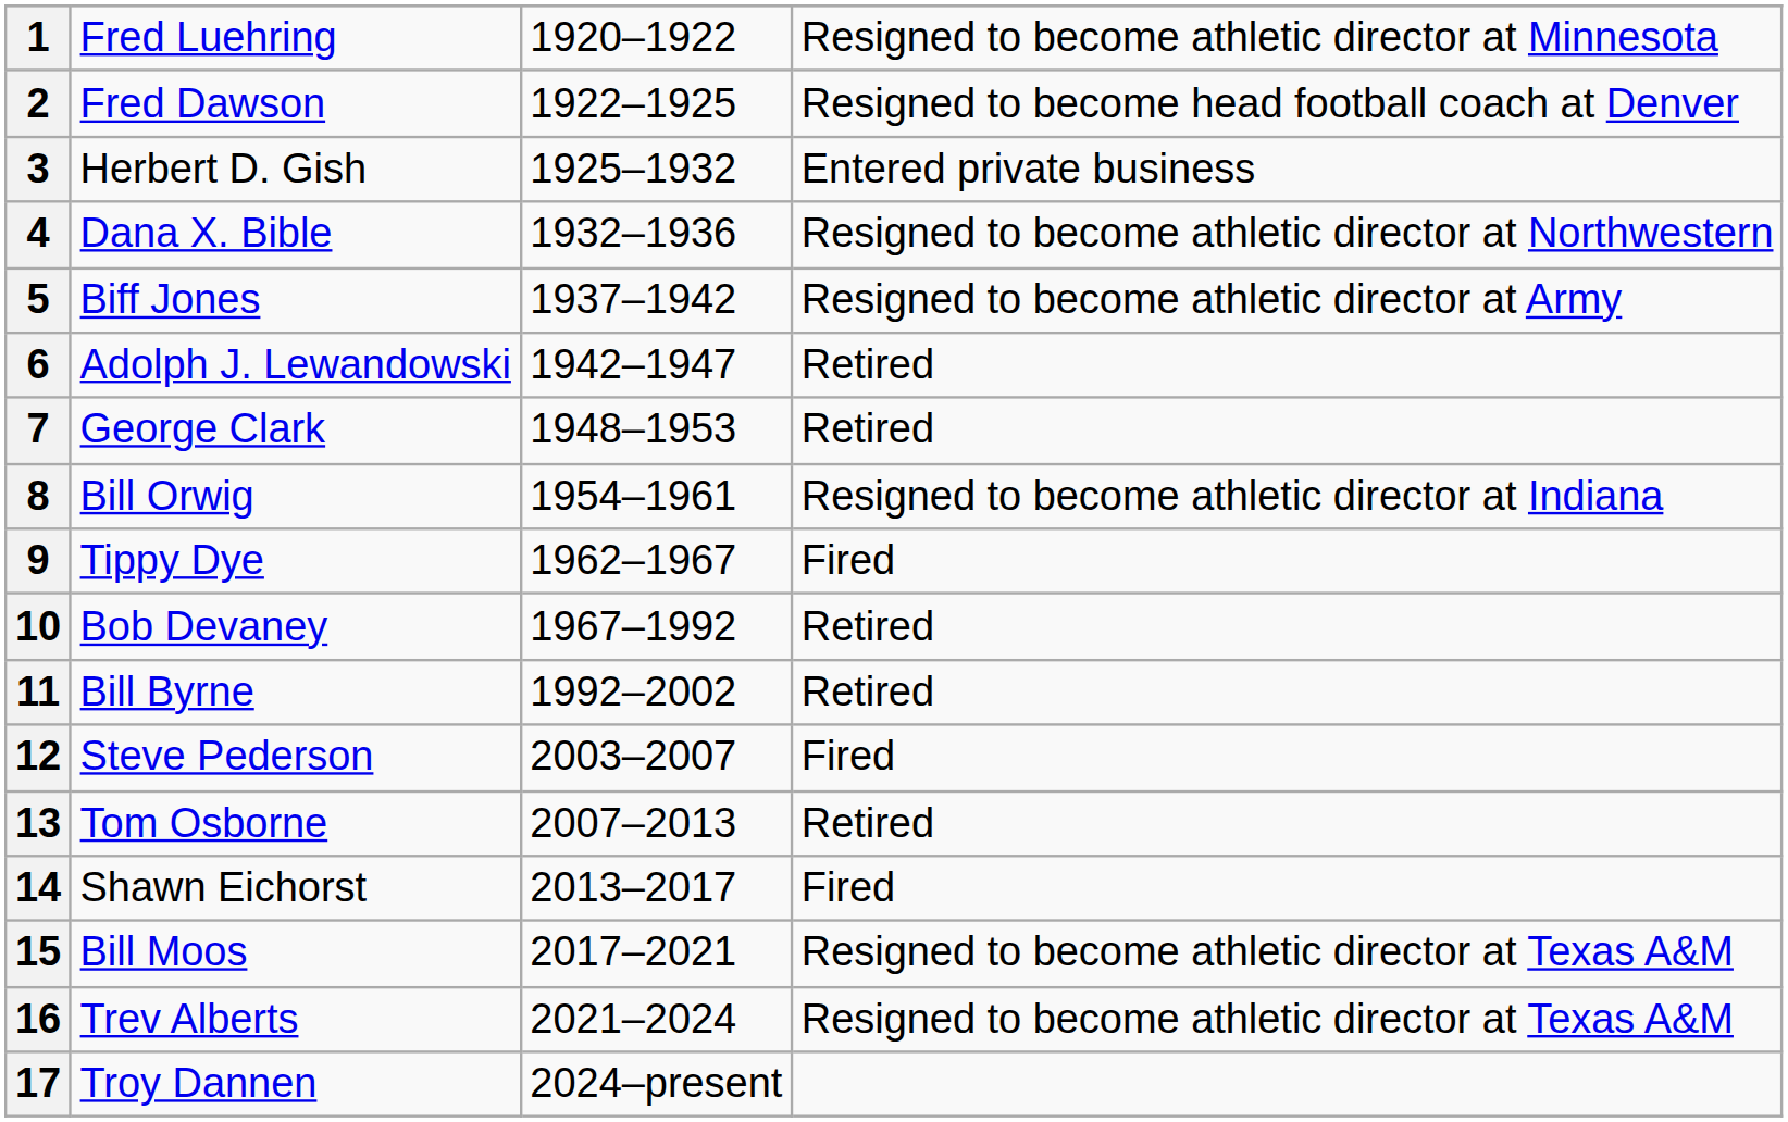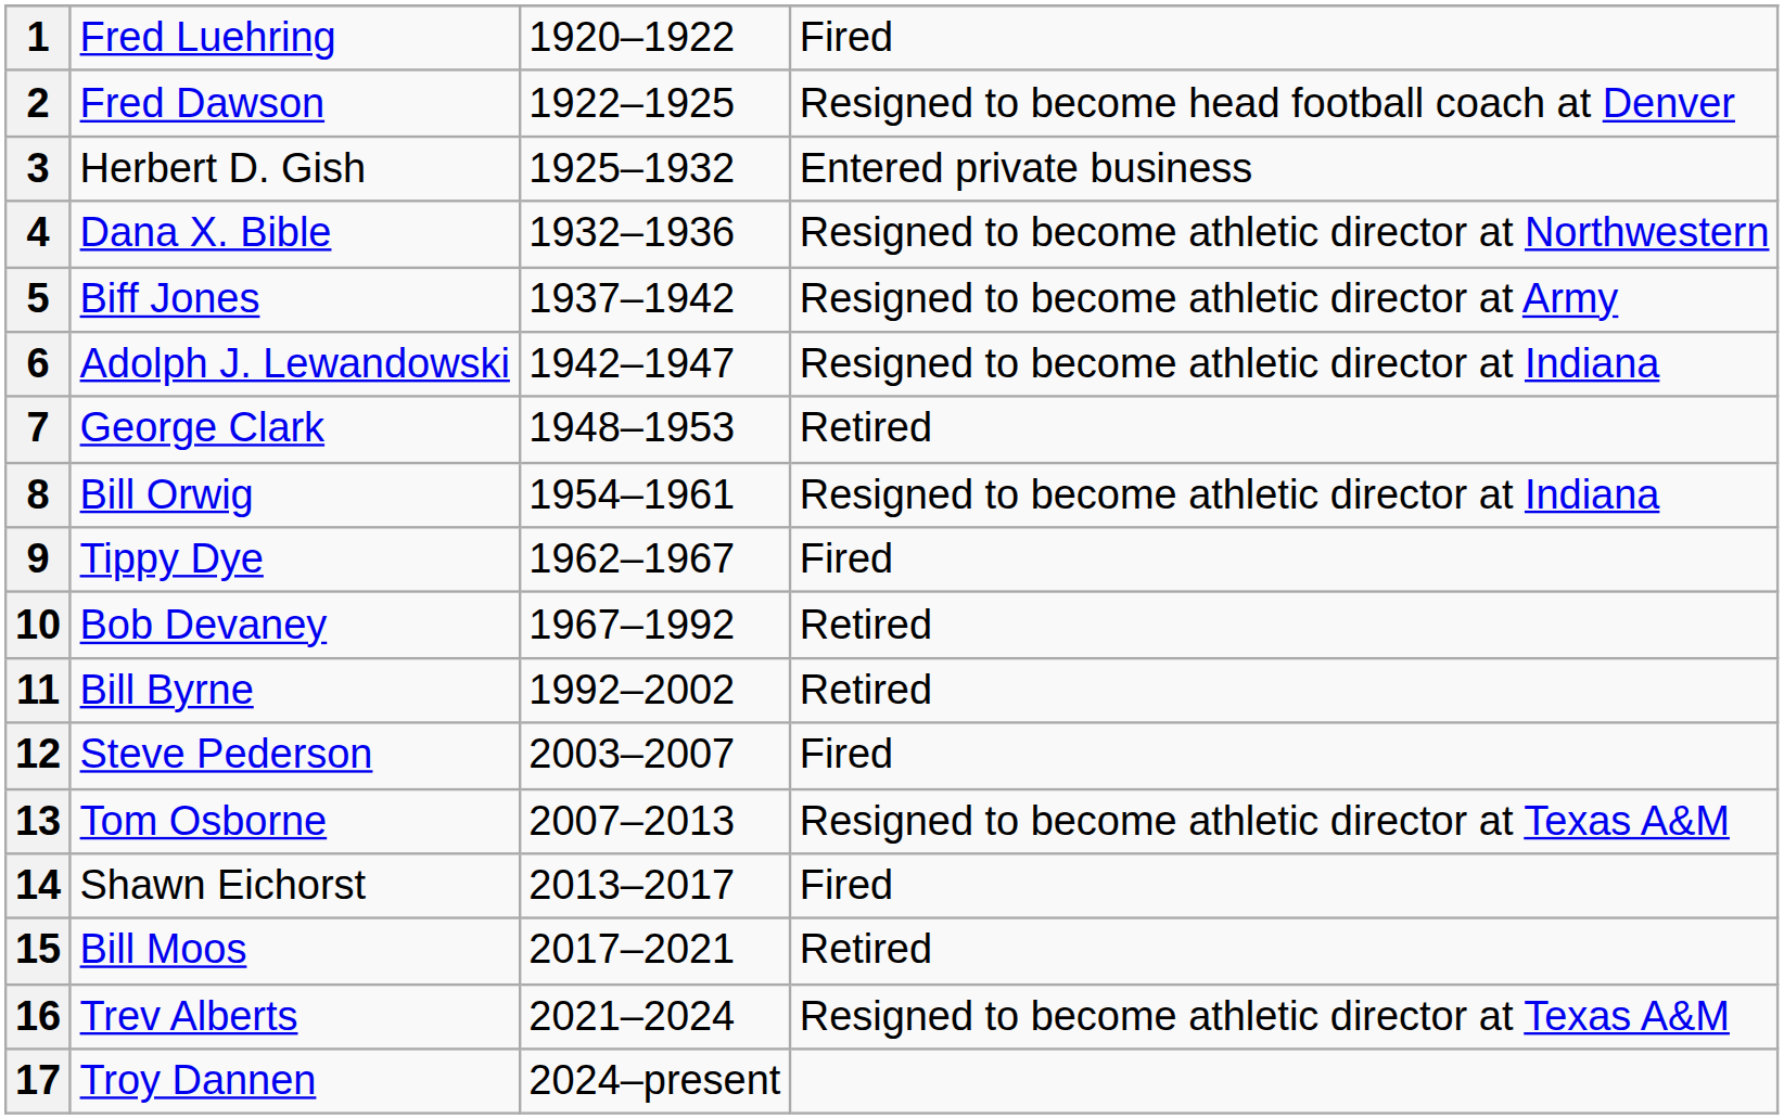1 | column 4: Resigned to become athletic director at Minnesota -> Fired
6 | column 4: Retired -> Resigned to become athletic director at Indiana
13 | column 4: Retired -> Resigned to become athletic director at Texas A&M
15 | column 4: Resigned to become athletic director at Texas A&M -> Retired
